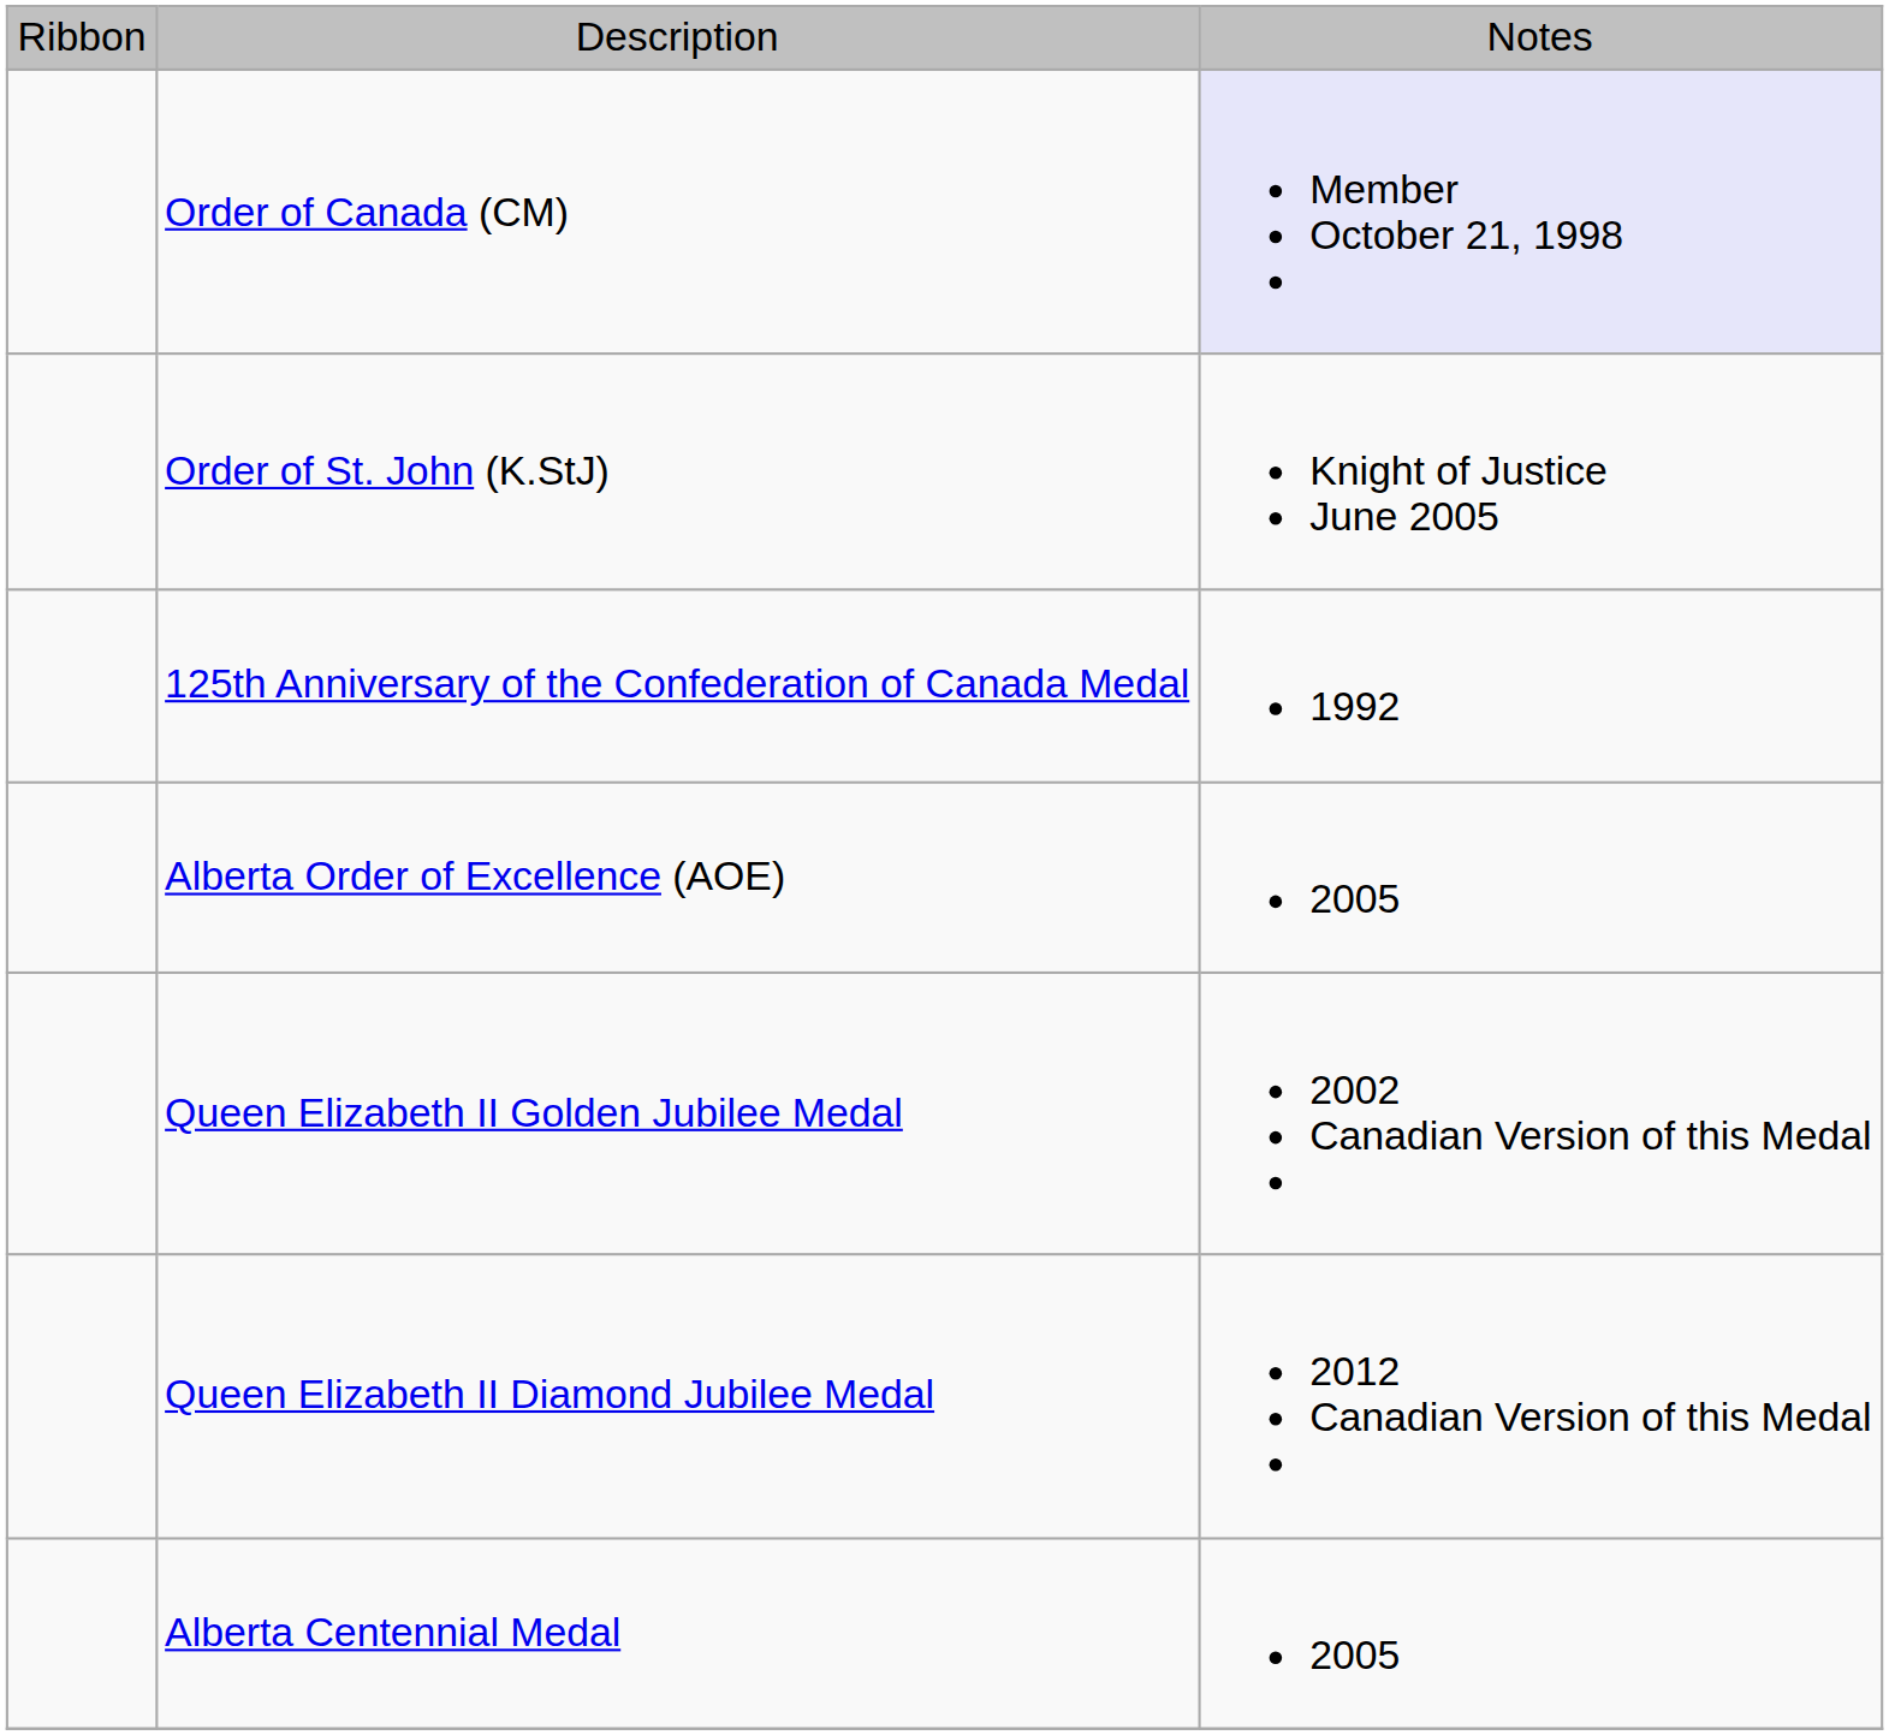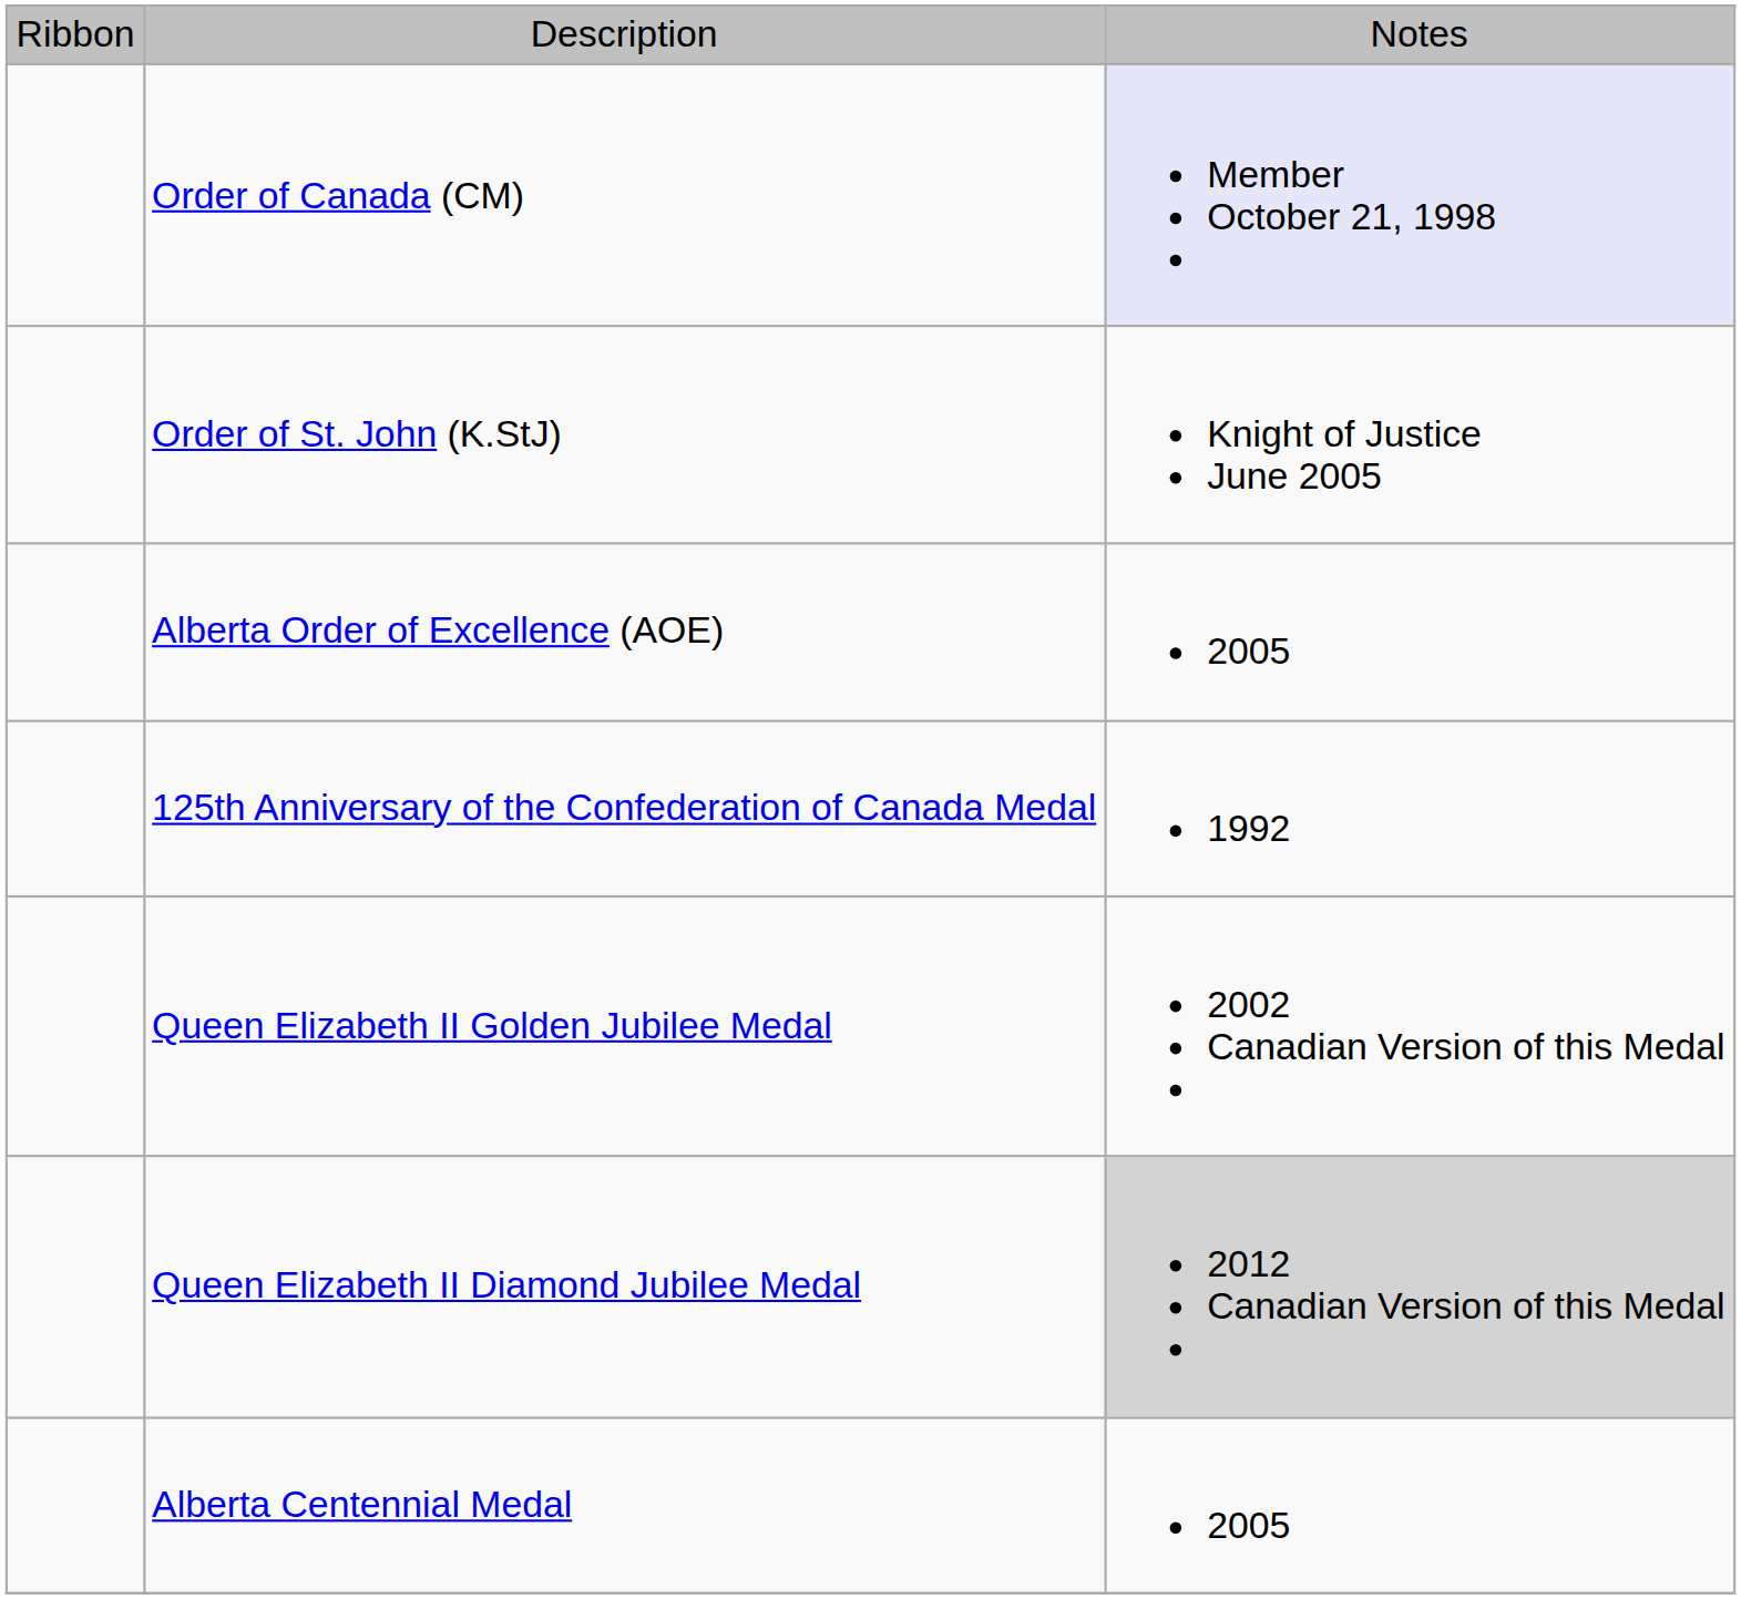rows swapped: Alberta Order of Excellence (AOE) <-> 125th Anniversary of the Confederation of Canada Medal
Queen Elizabeth II Diamond Jubilee Medal | column 3: no background -> lightgrey background
